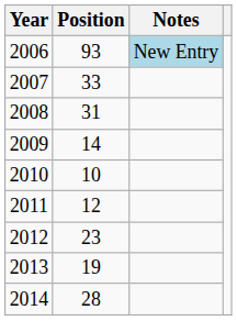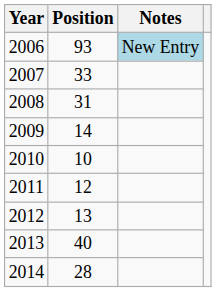2012 | Position: 23 -> 13
2013 | Position: 19 -> 40
